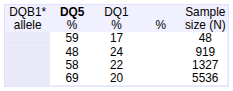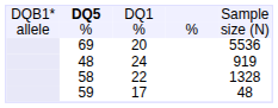rows swapped: 69 <-> 59
58 | column 5: 1327 -> 1328
